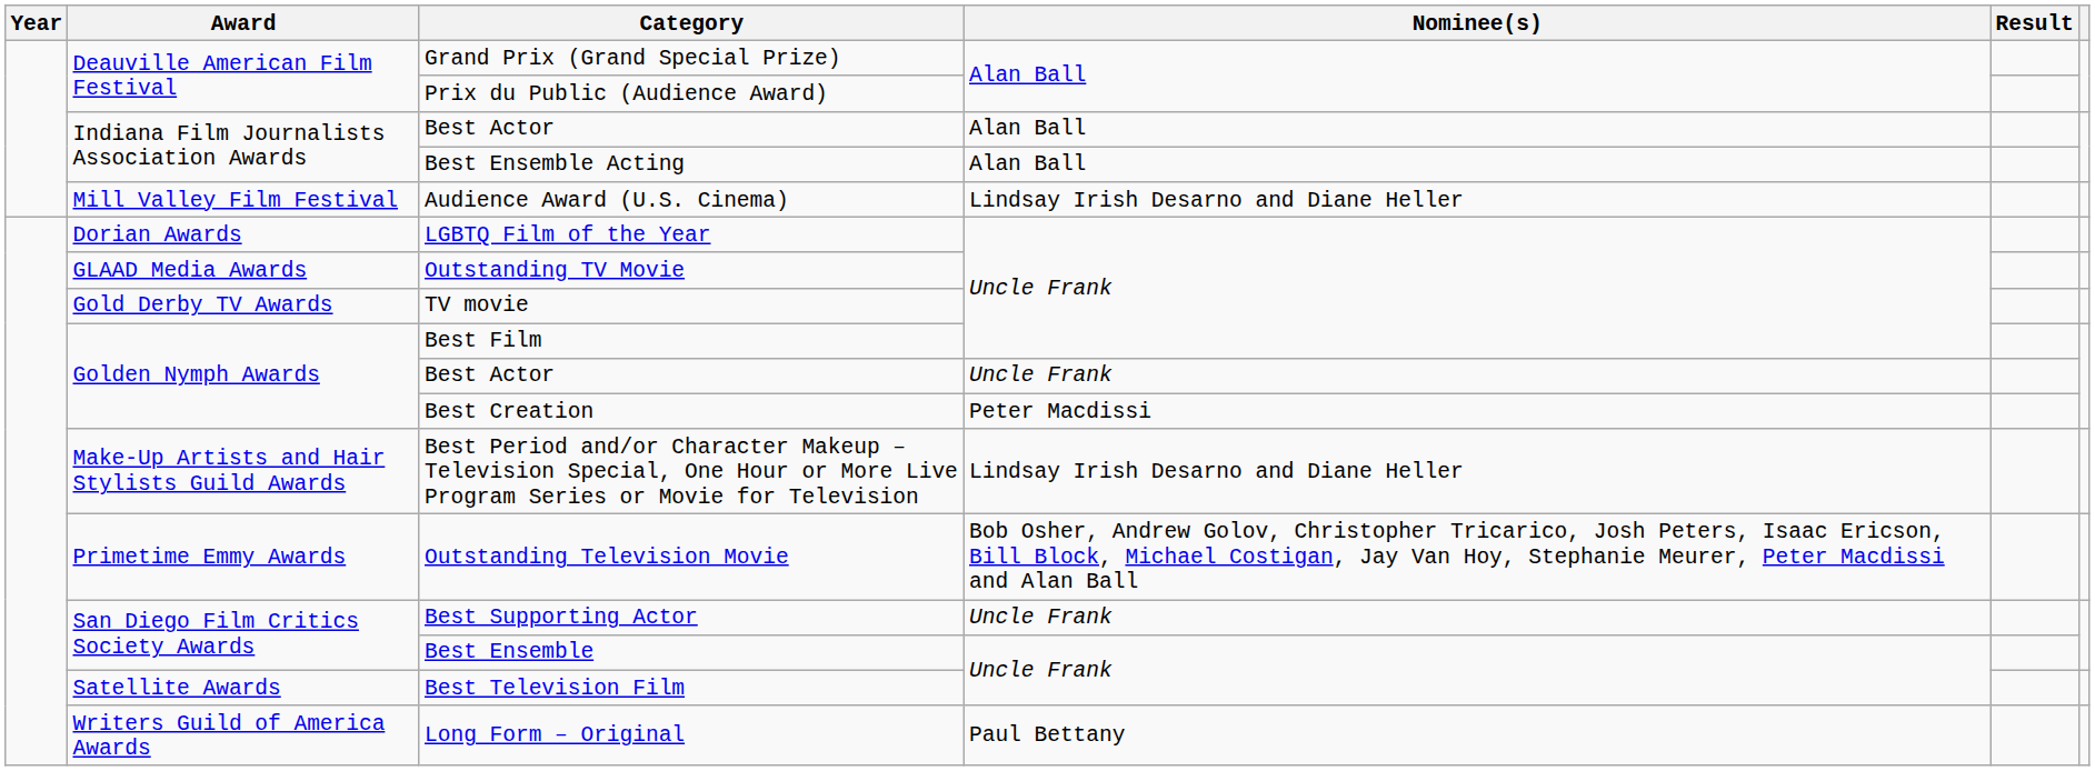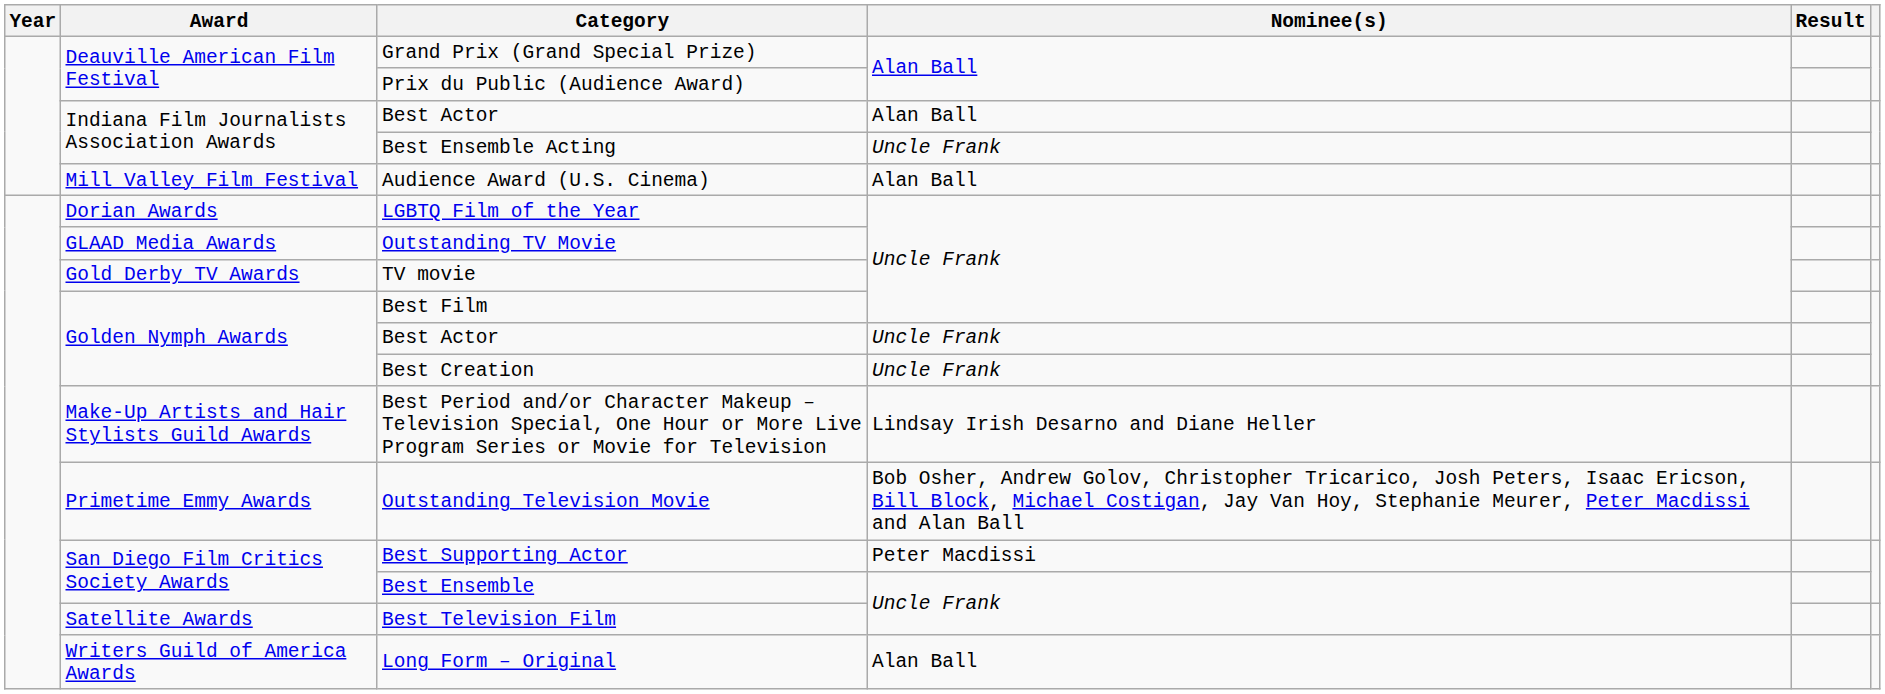Best Ensemble Acting | Nominee(s): Alan Ball -> Uncle Frank
Audience Award (U.S. Cinema) | Nominee(s): Lindsay Irish Desarno and Diane Heller -> Alan Ball
Best Creation | Nominee(s): Peter Macdissi -> Uncle Frank
Best Supporting Actor | Nominee(s): Uncle Frank -> Peter Macdissi
Long Form – Original | Nominee(s): Paul Bettany -> Alan Ball
